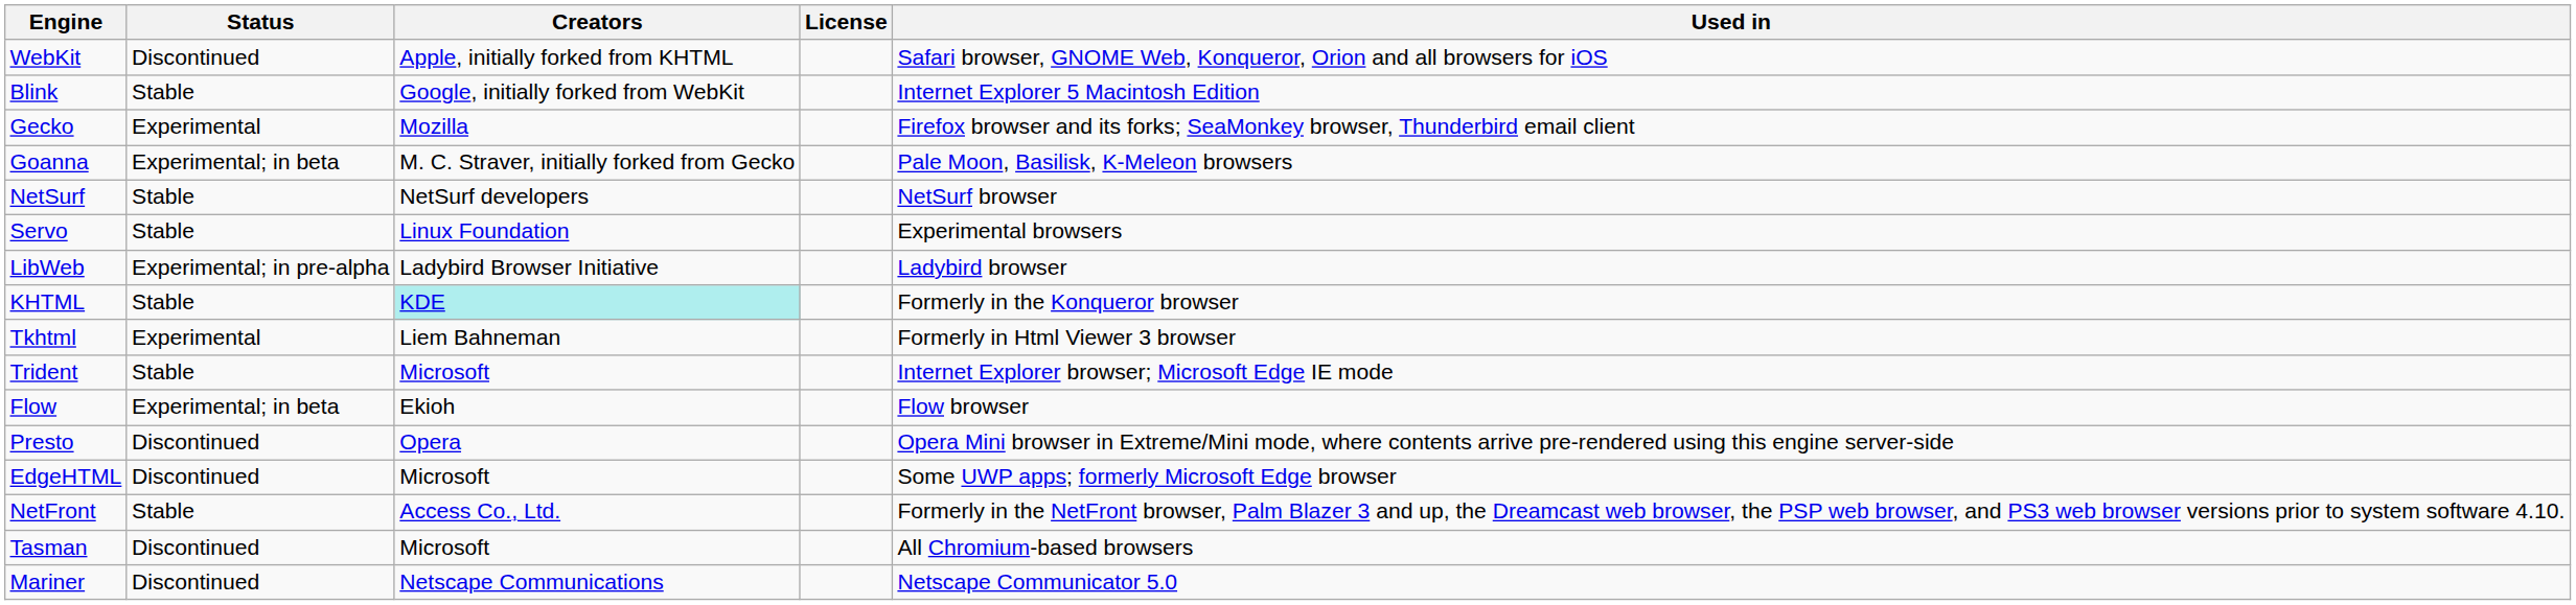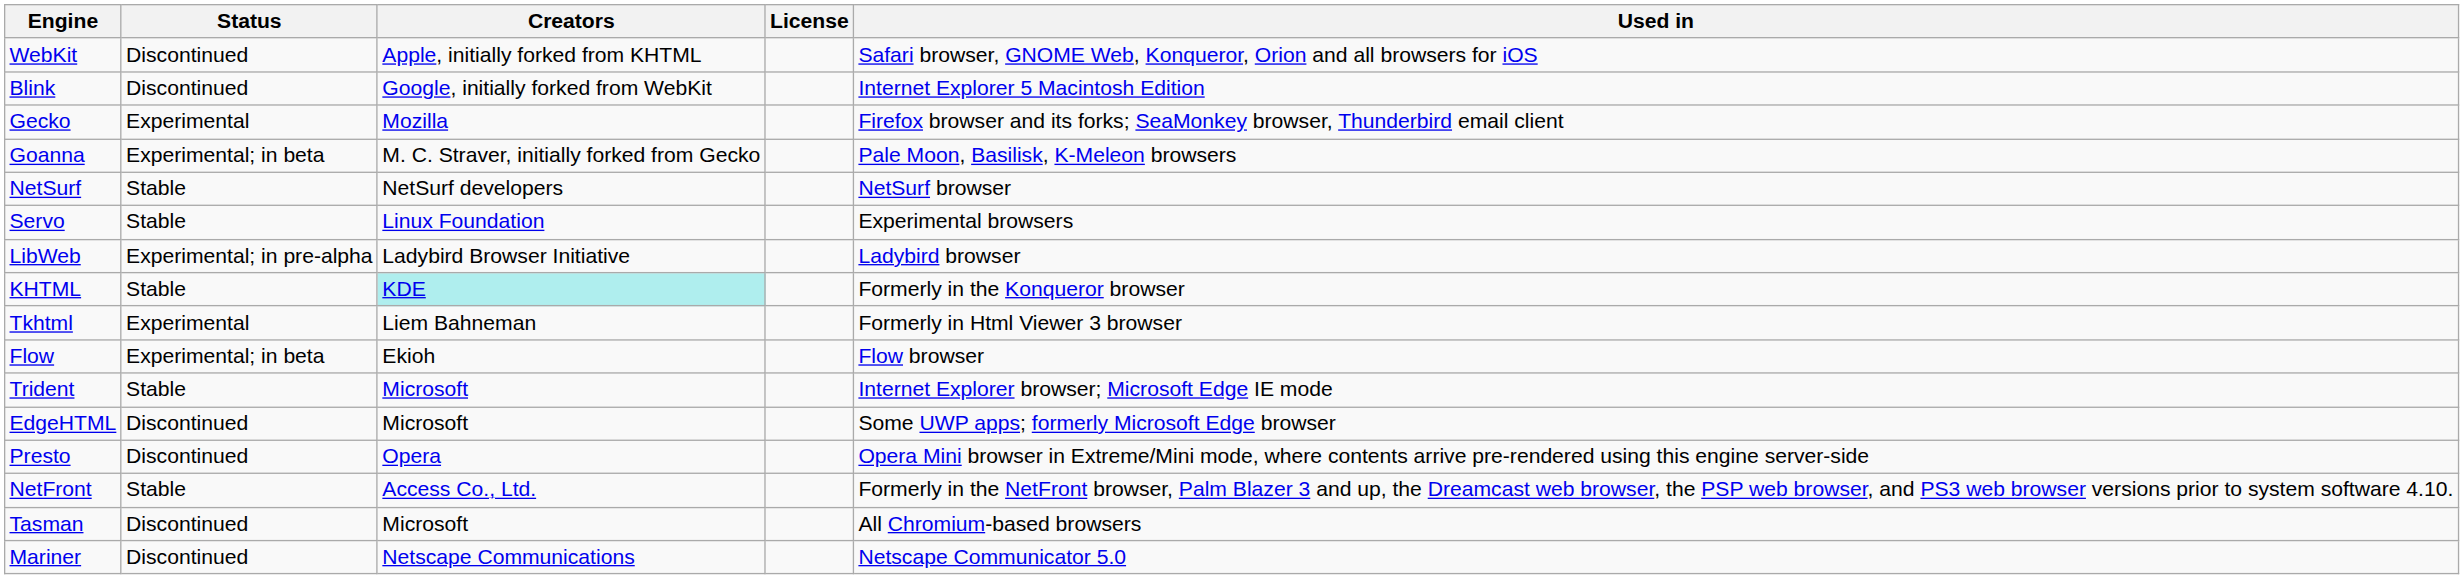Blink | Status: Stable -> Discontinued
rows swapped: Trident <-> Flow
rows swapped: EdgeHTML <-> Presto
